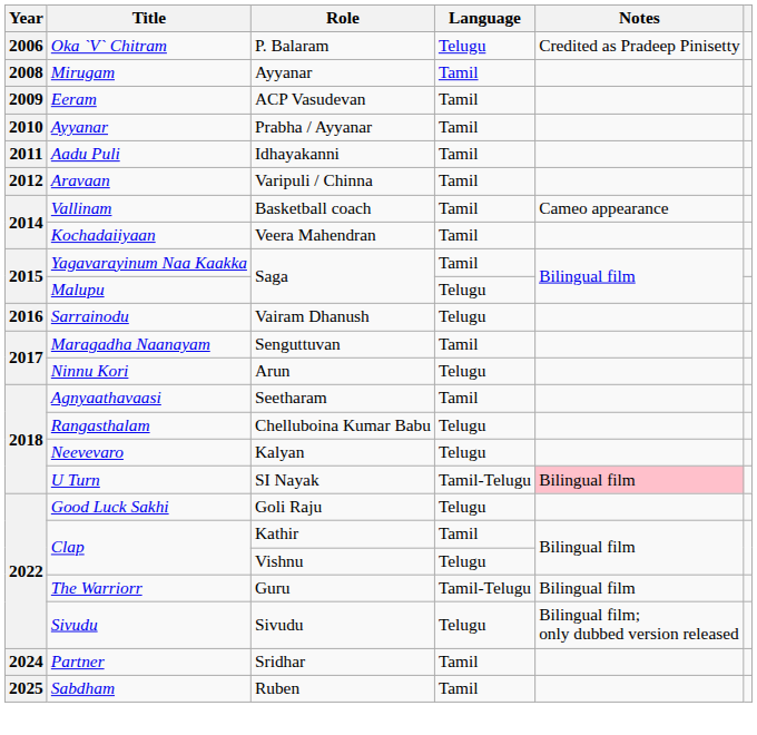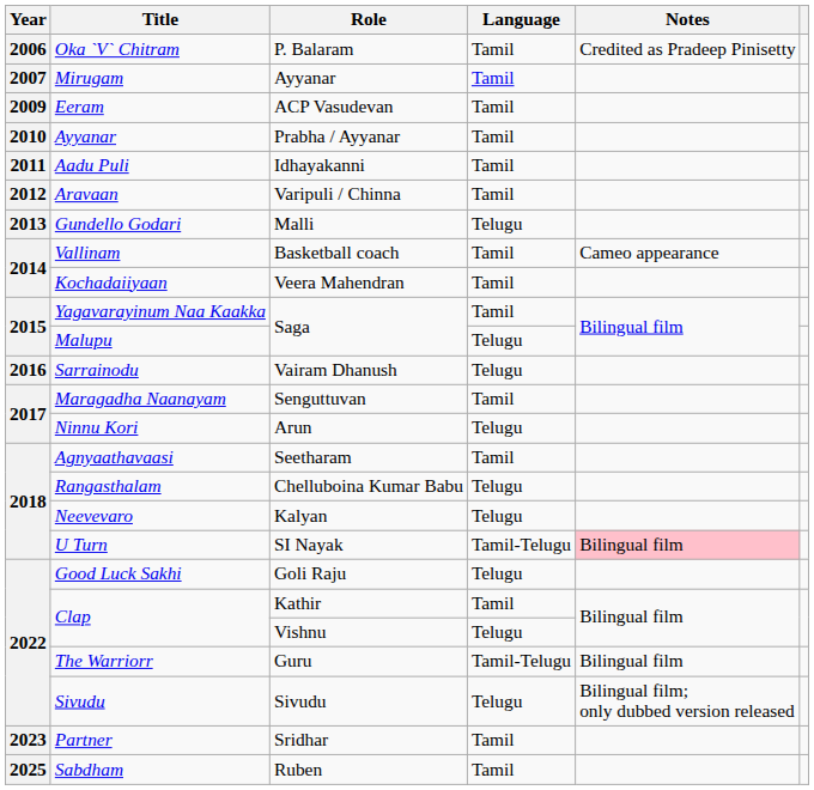Oka `V` Chitram | Language: Telugu -> Tamil
Mirugam | Year: 2008 -> 2007
+ row: 2013 | Gundello Godari | Malli | Telugu
Partner | Year: 2024 -> 2023
